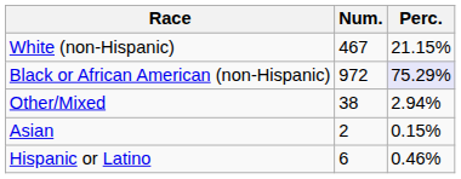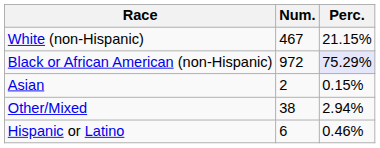rows swapped: Asian <-> Other/Mixed
